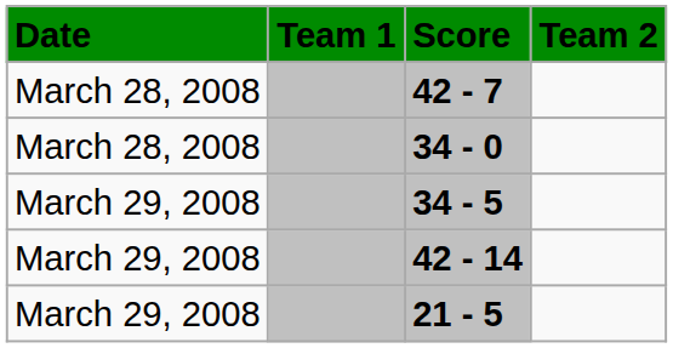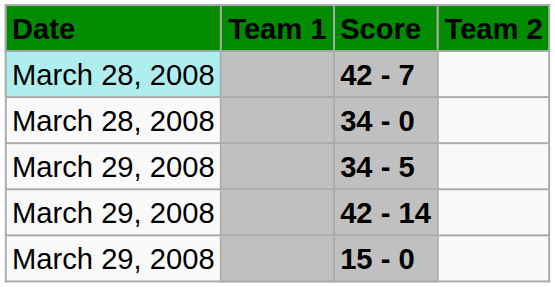42 - 7 | Date: no background -> paleturquoise background
- row: March 29, 2008 | 21 - 5
+ row: March 29, 2008 | 15 - 0
